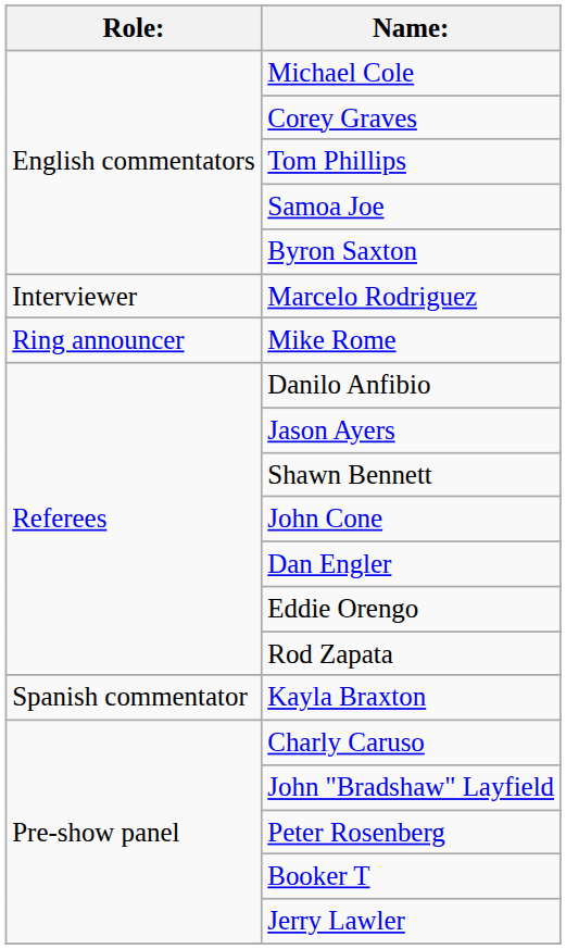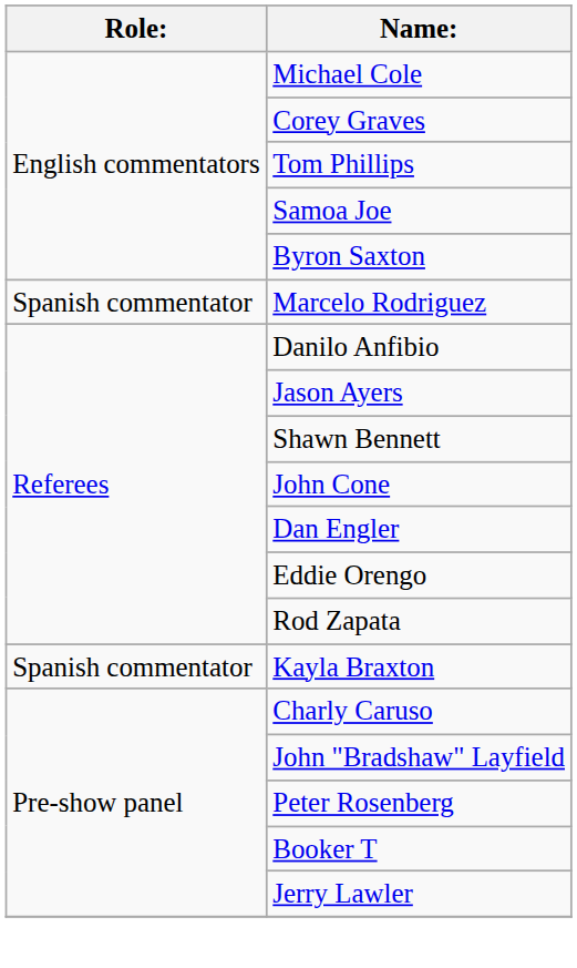Marcelo Rodriguez | Role:: Interviewer -> Spanish commentator
- row: Ring announcer | Mike Rome
